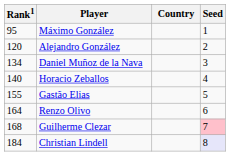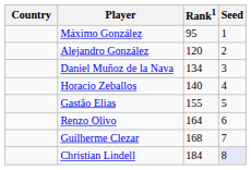columns swapped: Country <-> Rank1
Guilherme Clezar | Seed: pink background -> no background
